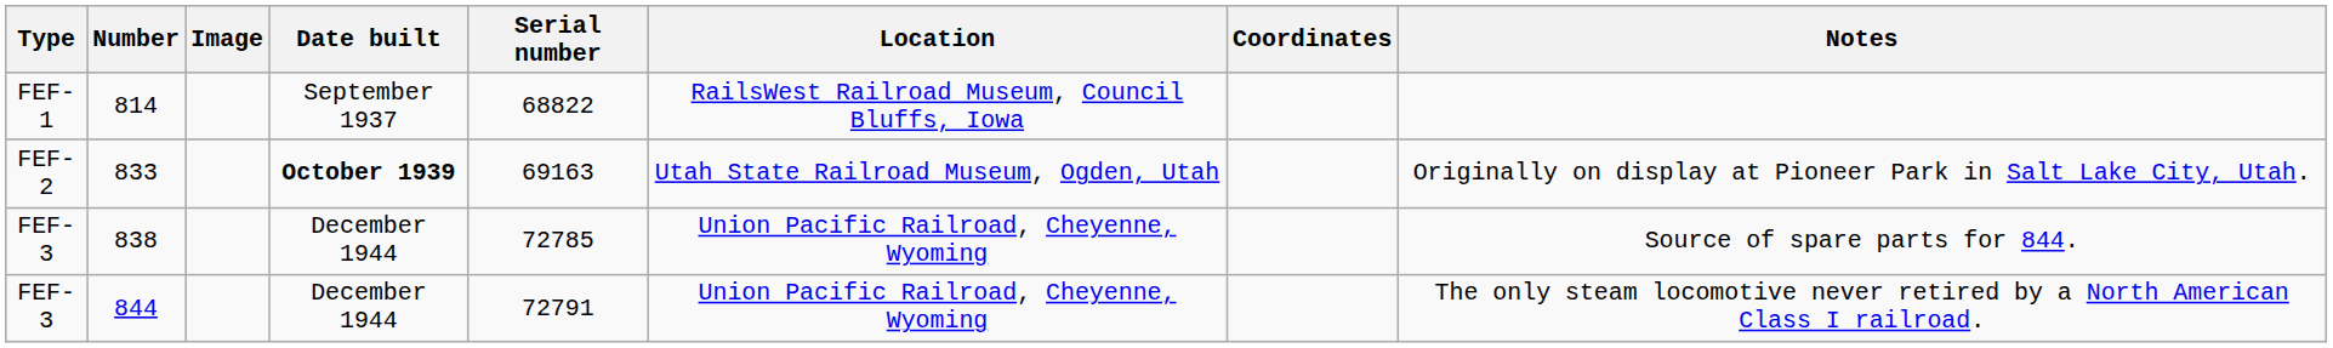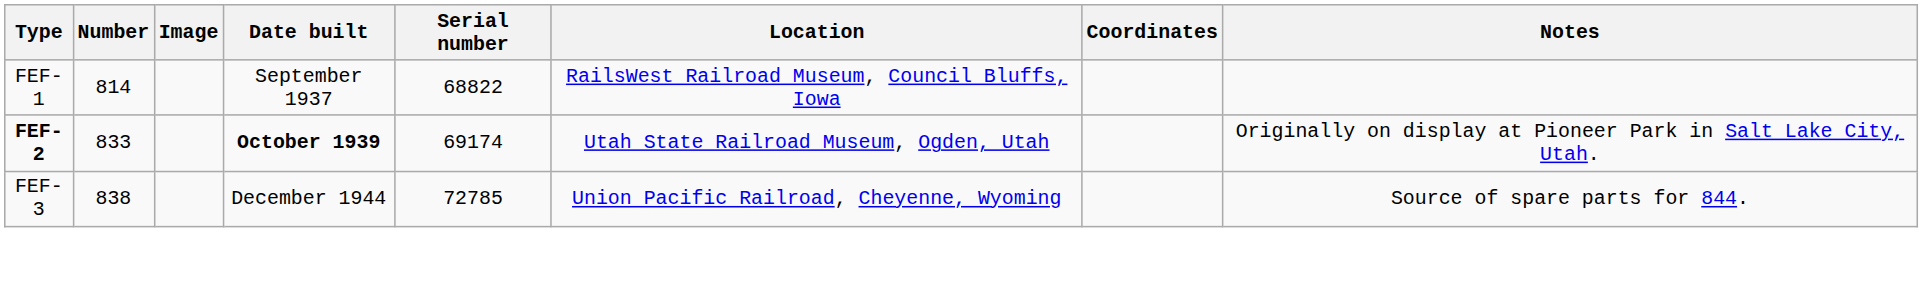833 | Type: normal -> bold
833 | Serial number: 69163 -> 69174
- row: FEF-3 | 844 | December 1944 | 72791 | Union Pacific Railroad, Cheyenne, Wyoming | The only steam locomotive never retired by a North American Class I railroad.
